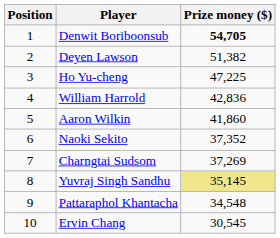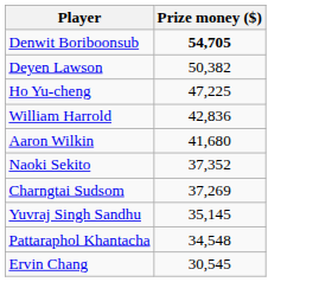- column: Position | 1 | 2 | 3 | 4 | 5 | 6 | 7 | 8 | 9 | 10
Deyen Lawson | Prize money ($): 51,382 -> 50,382
Aaron Wilkin | Prize money ($): 41,860 -> 41,680
Yuvraj Singh Sandhu | Prize money ($): khaki background -> no background
